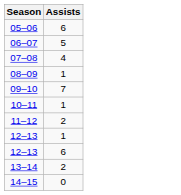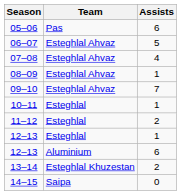+ column: Team | Pas | Esteghlal Ahvaz | Esteghlal Ahvaz | Esteghlal Ahvaz | Esteghlal Ahvaz | Esteghlal | Esteghlal | Esteghlal | Aluminium | Esteghlal Khuzestan | Saipa
